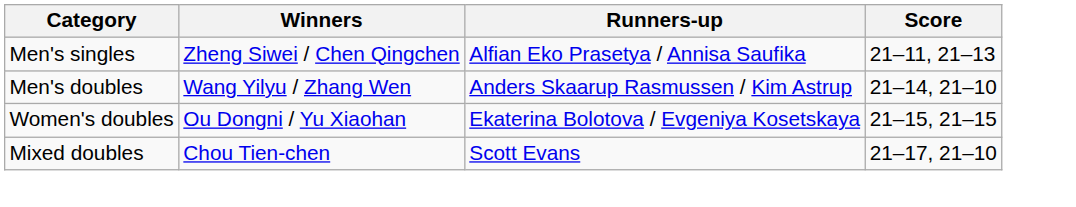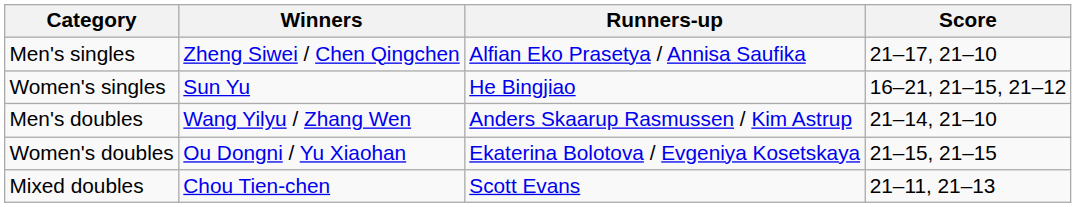Men's singles | Score: 21–11, 21–13 -> 21–17, 21–10
+ row: Women's singles | Sun Yu | He Bingjiao | 16–21, 21–15, 21–12
Mixed doubles | Score: 21–17, 21–10 -> 21–11, 21–13
